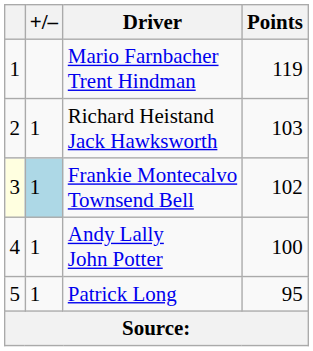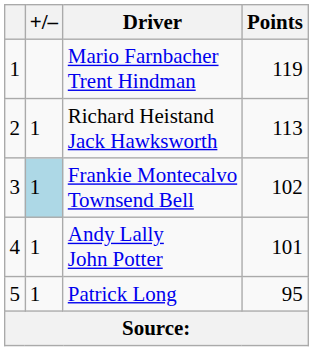Richard Heistand Jack Hawksworth | Points: 103 -> 113
Frankie Montecalvo Townsend Bell | column 1: lightyellow background -> no background
Andy Lally John Potter | Points: 100 -> 101
